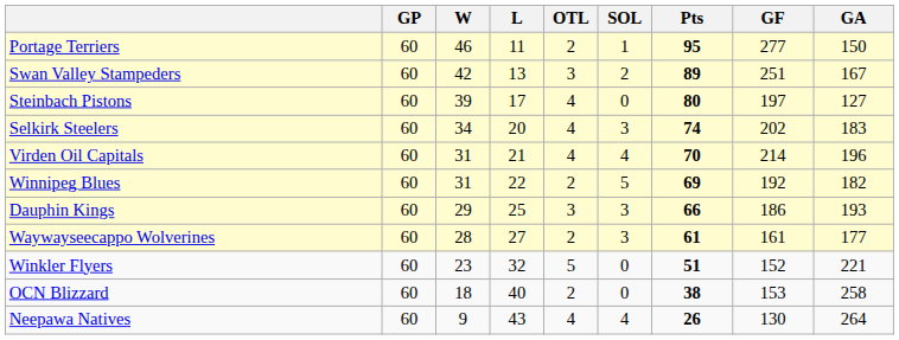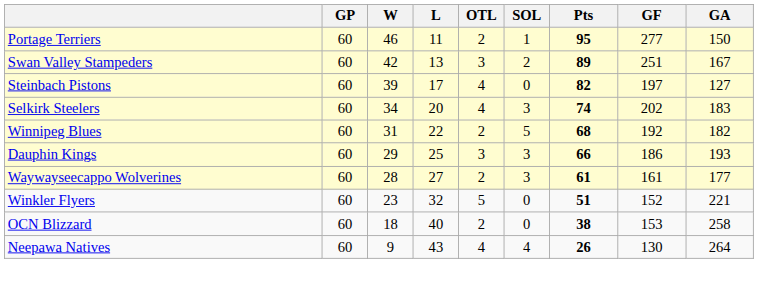Steinbach Pistons | Pts: 80 -> 82
- row: Virden Oil Capitals | 60 | 31 | 21 | 4 | 4 | 70 | 214 | 196
Winnipeg Blues | Pts: 69 -> 68
